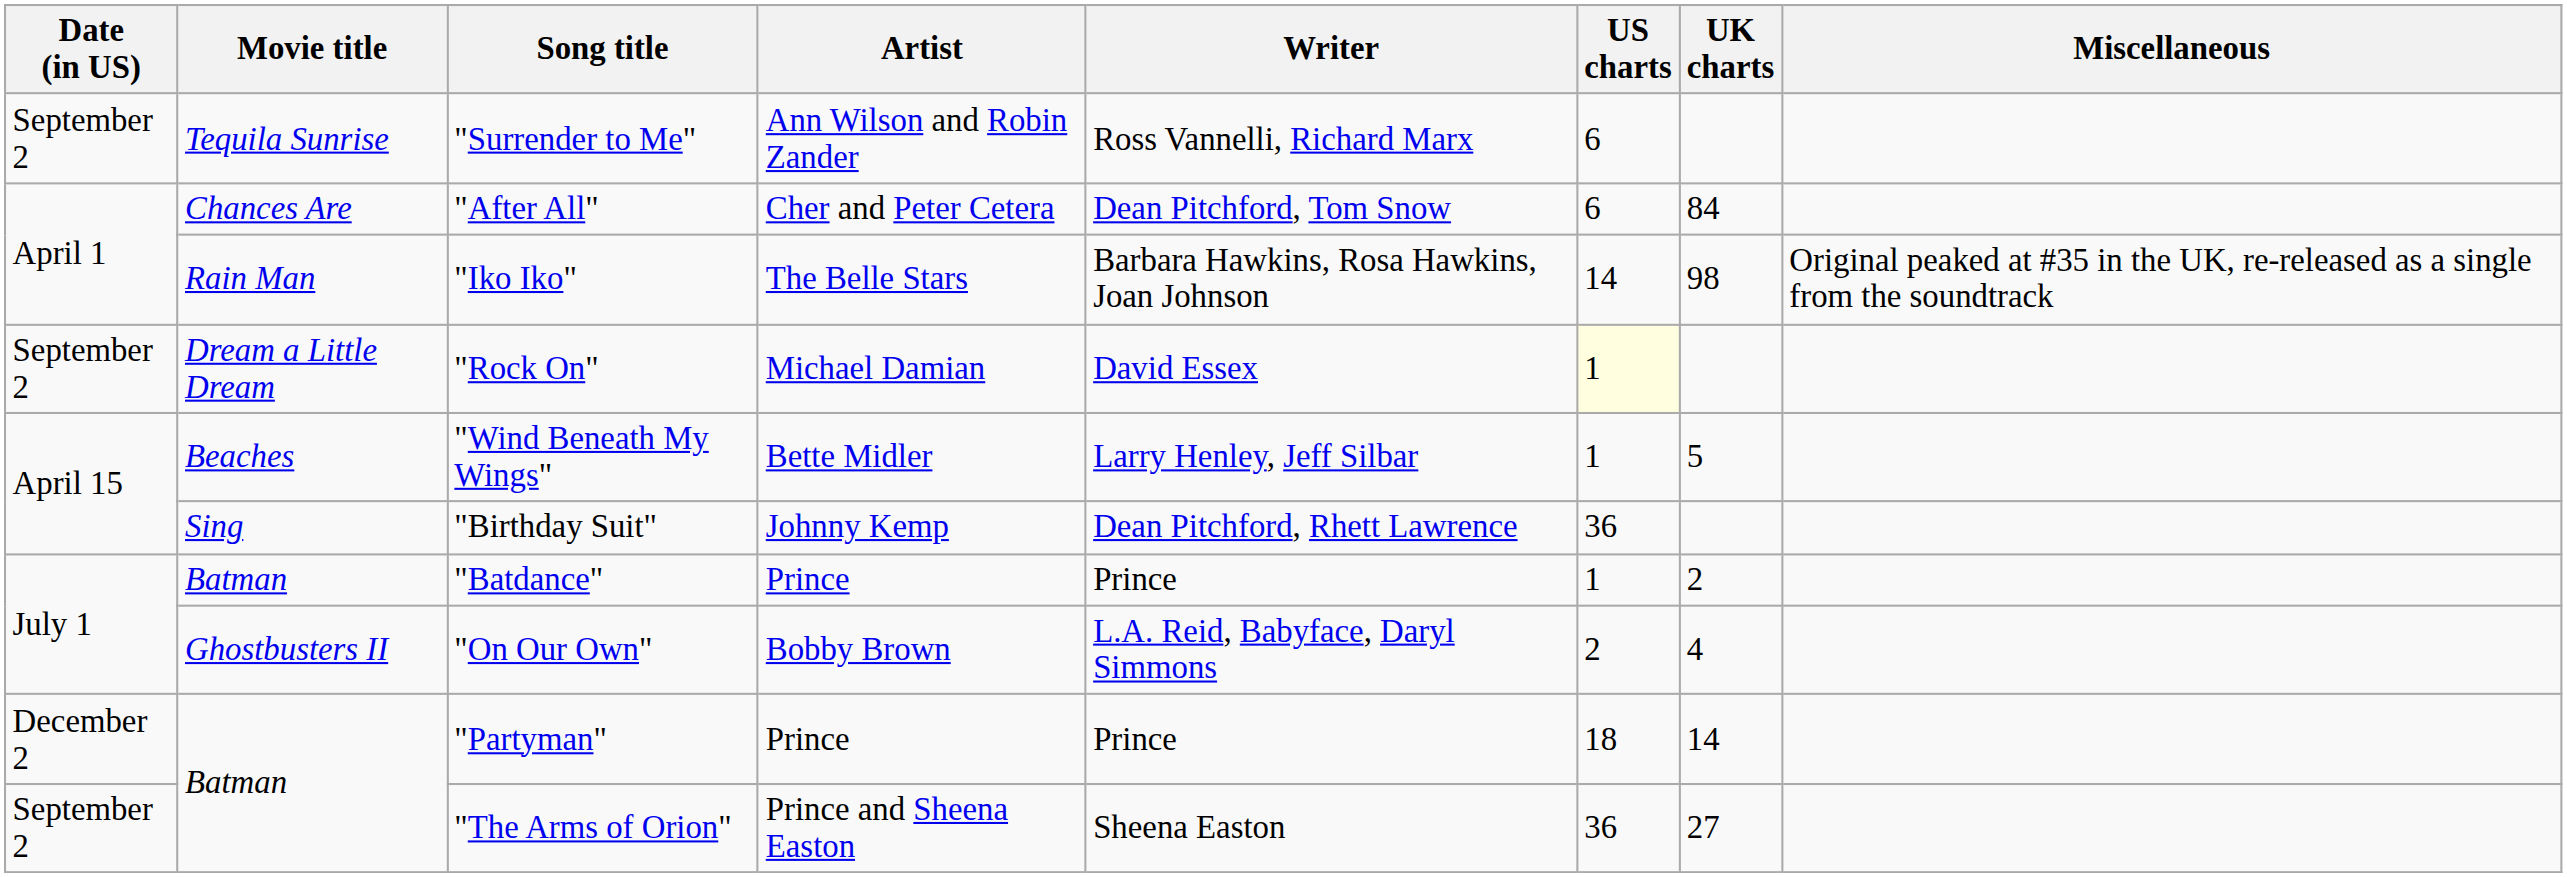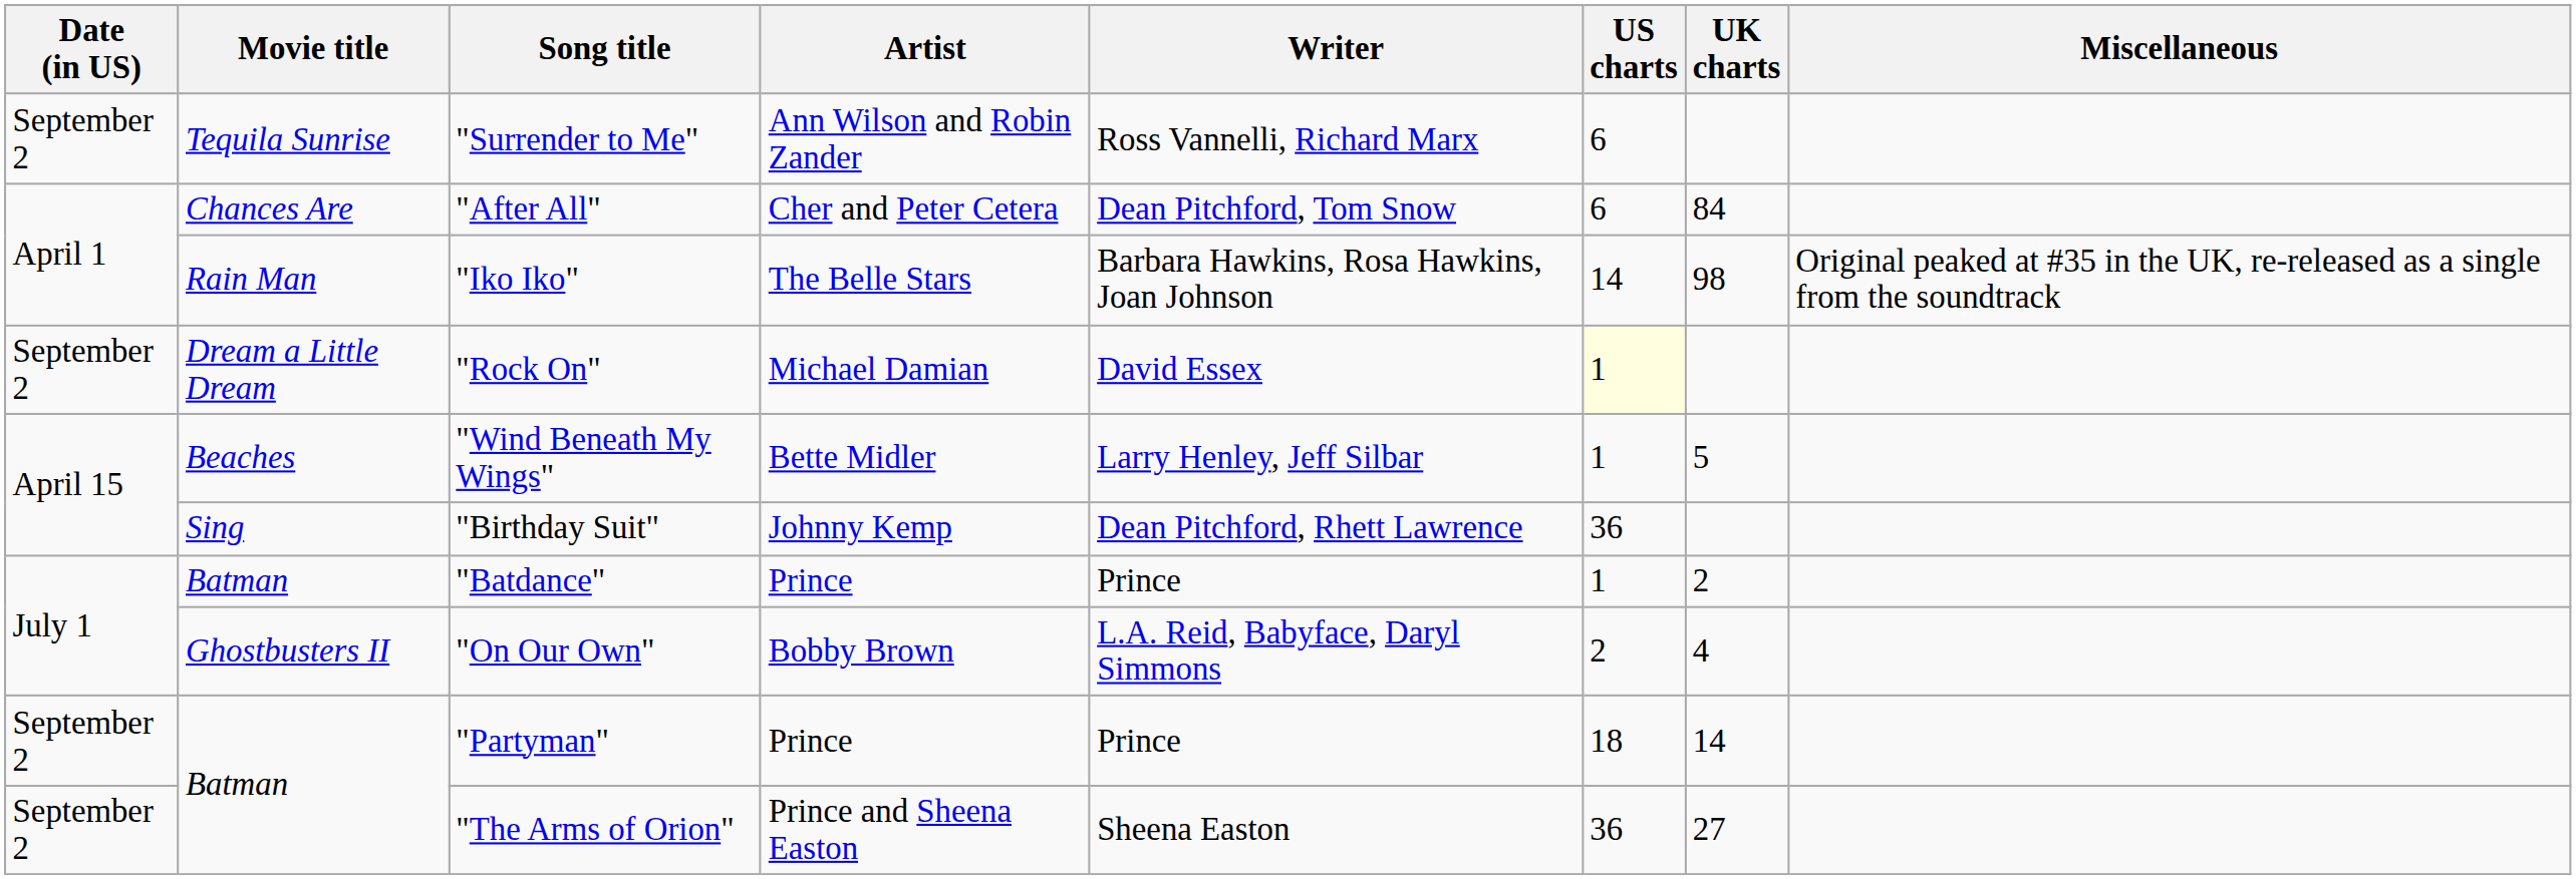"Partyman" | Date (in US): December 2 -> September 2
